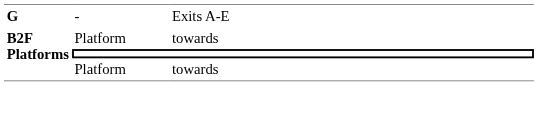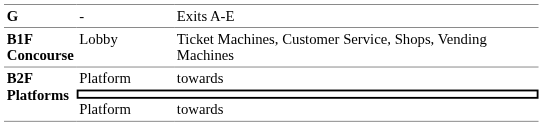+ row: B1F Concourse | Lobby | Ticket Machines, Customer Service, Shops, Vending Machines
